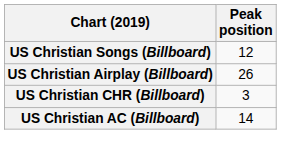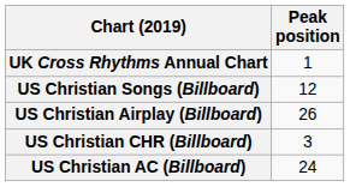+ row: UK Cross Rhythms Annual Chart | 1
US Christian AC (Billboard) | Peak position: 14 -> 24
